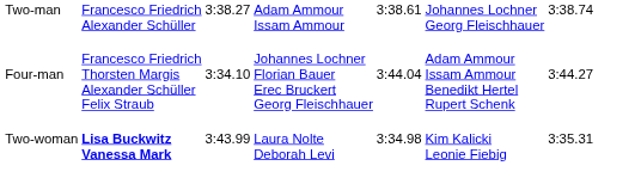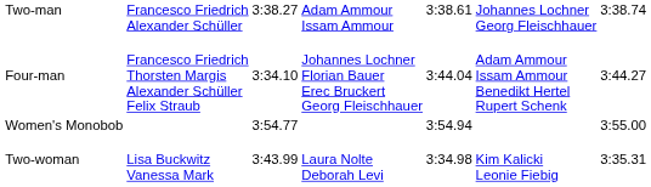+ row: Women's Monobob | 3:54.77 | 3:54.94 | 3:55.00
Two-woman | column 2: bold -> normal
